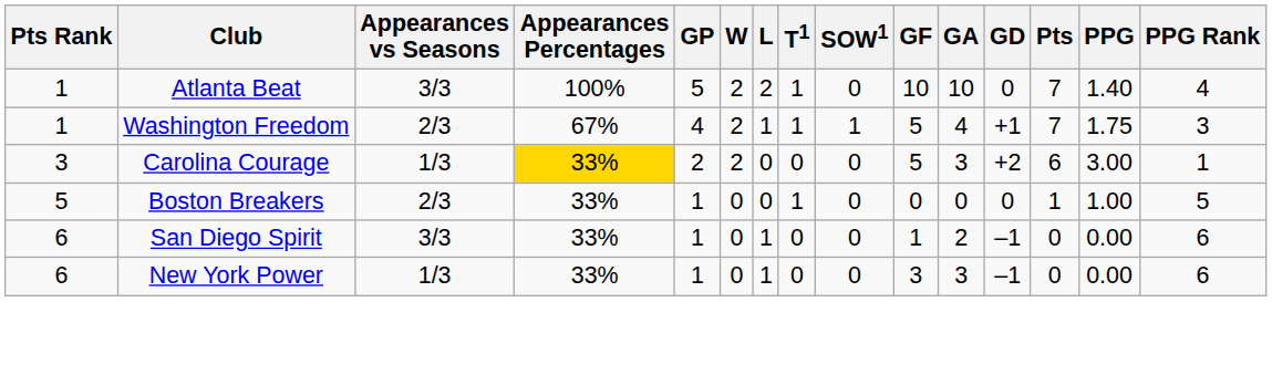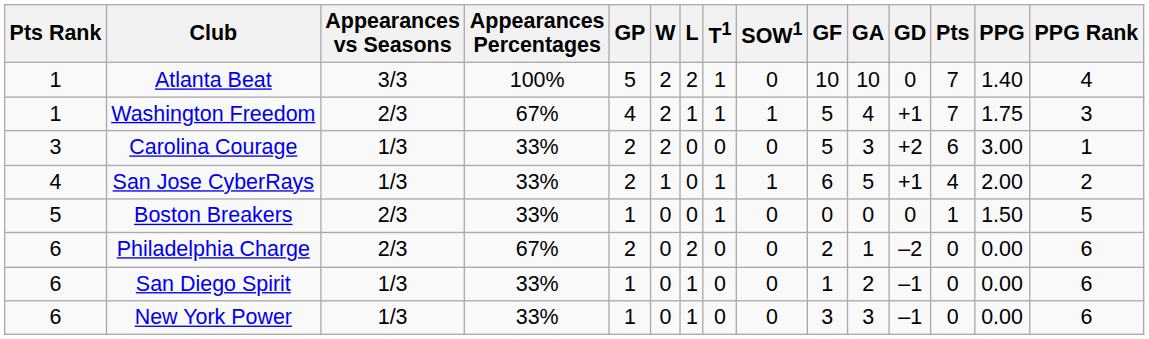Carolina Courage | Appearances Percentages: gold background -> no background
+ row: 4 | San Jose CyberRays | 1/3 | 33% | 2 | 1 | 0 | 1 | 1 | 6 | 5 | +1 | 4 | 2.00 | 2
Boston Breakers | PPG: 1.00 -> 1.50
+ row: 6 | Philadelphia Charge | 2/3 | 67% | 2 | 0 | 2 | 0 | 0 | 2 | 1 | –2 | 0 | 0.00 | 6
San Diego Spirit | Appearances vs Seasons: 3/3 -> 1/3
